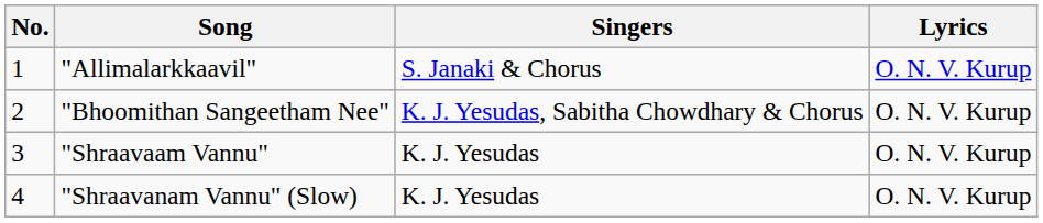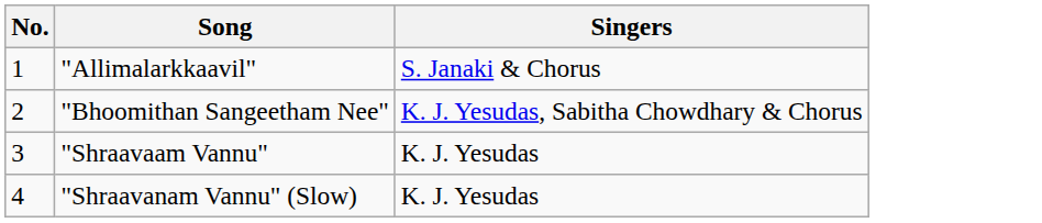- column: Lyrics | O. N. V. Kurup | O. N. V. Kurup | O. N. V. Kurup | O. N. V. Kurup
